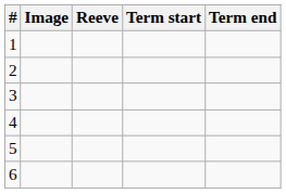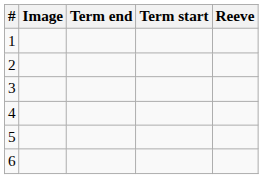columns swapped: Reeve <-> Term end
